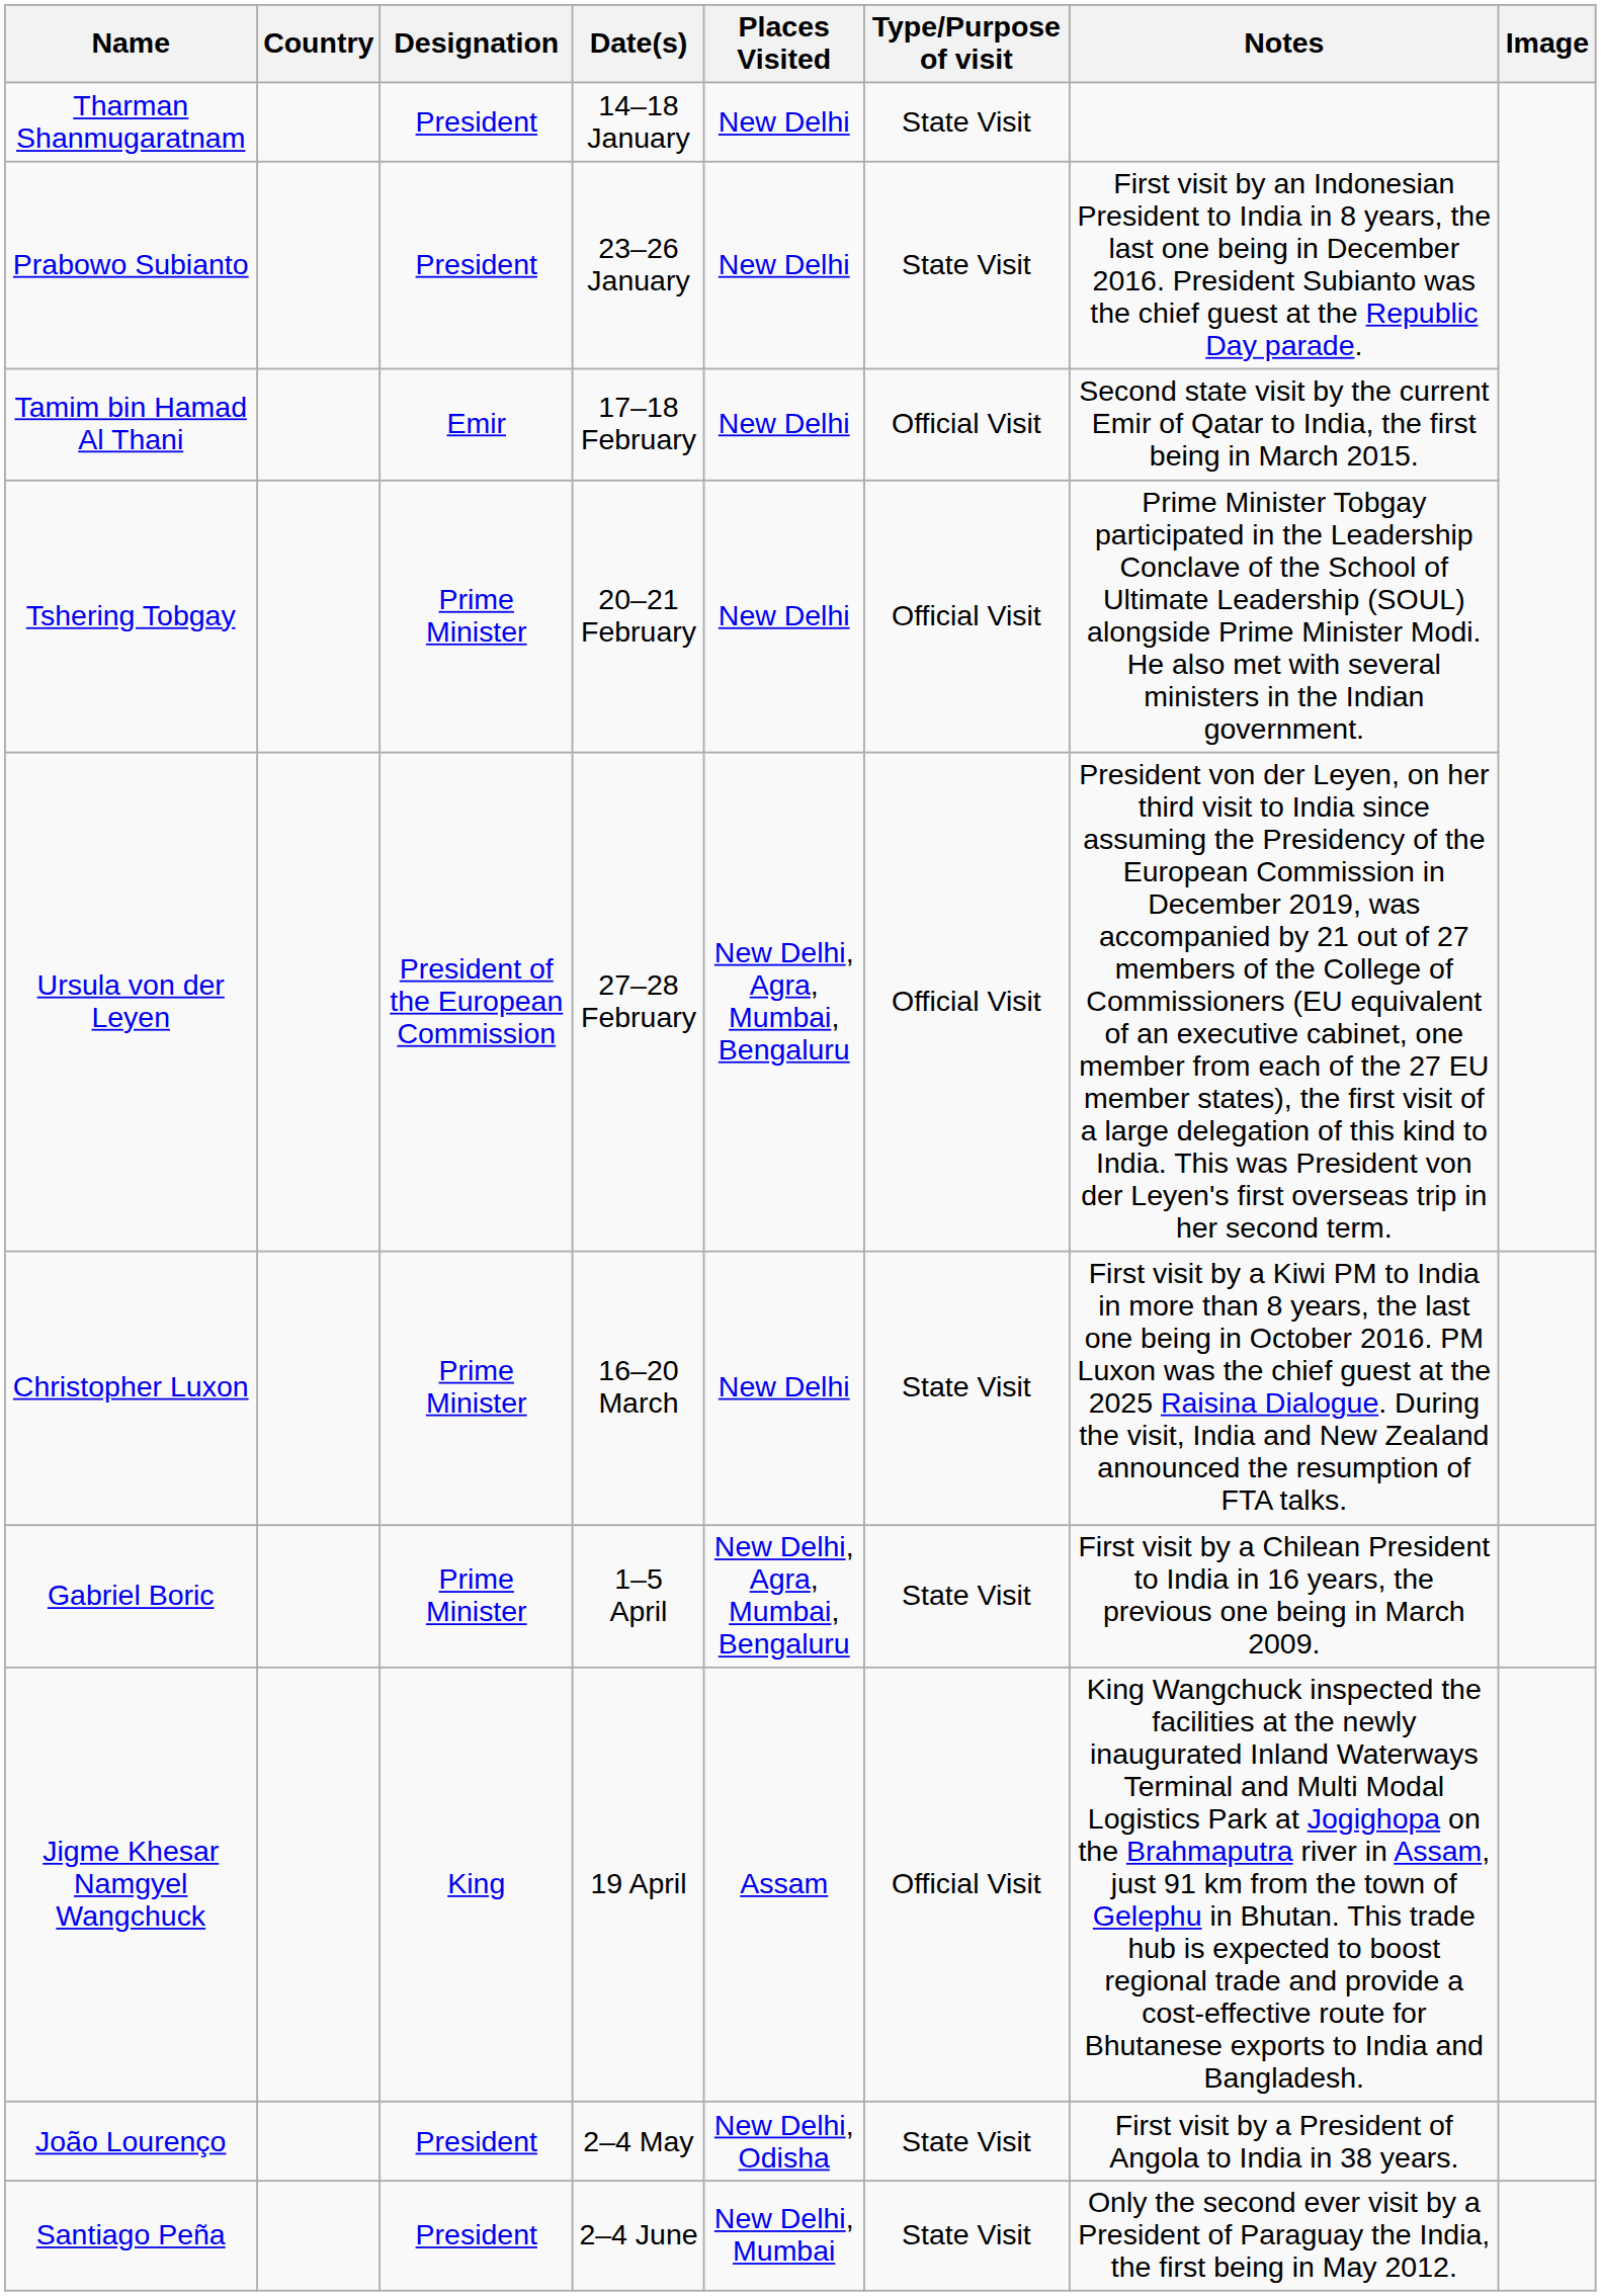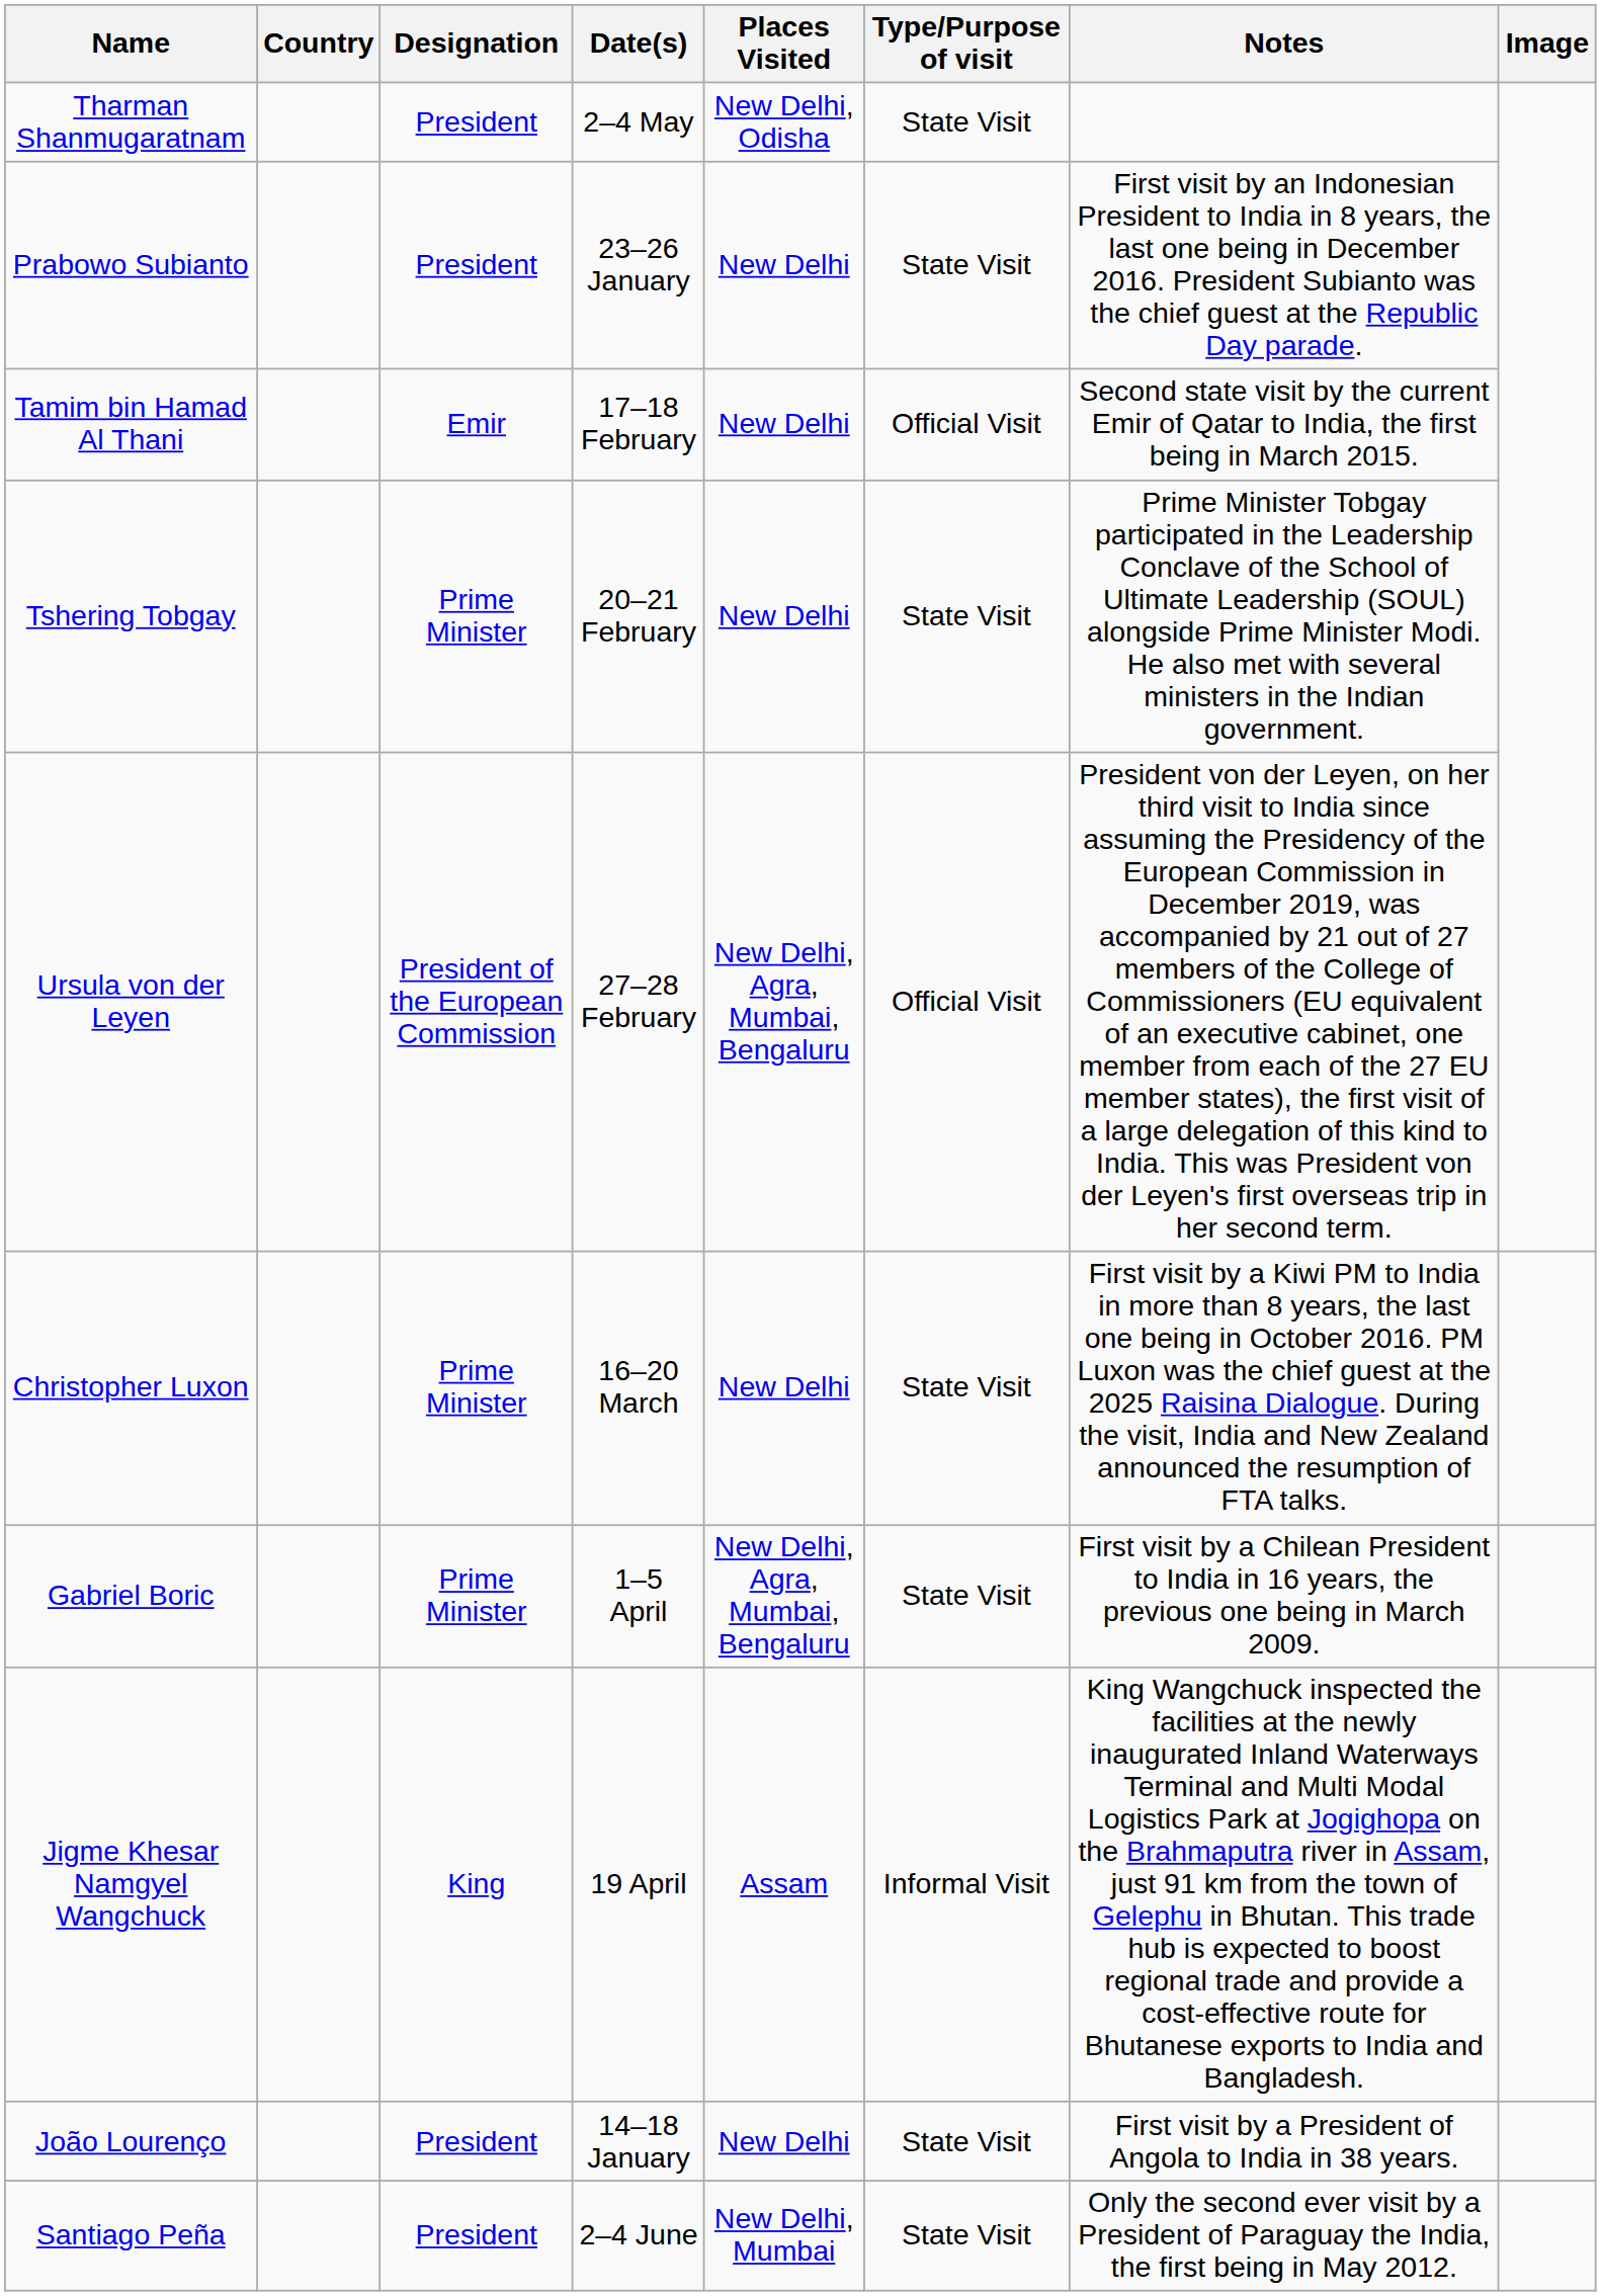Tharman Shanmugaratnam | Date(s): 14–18 January -> 2–4 May
Tharman Shanmugaratnam | Places Visited: New Delhi -> New Delhi, Odisha
Tshering Tobgay | Type/Purpose of visit: Official Visit -> State Visit
Jigme Khesar Namgyel Wangchuck | Type/Purpose of visit: Official Visit -> Informal Visit
João Lourenço | Date(s): 2–4 May -> 14–18 January
João Lourenço | Places Visited: New Delhi, Odisha -> New Delhi
